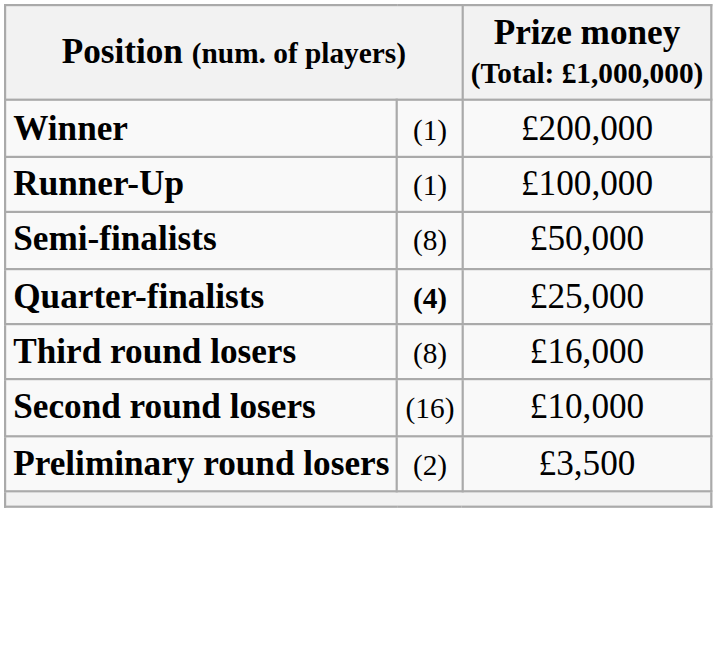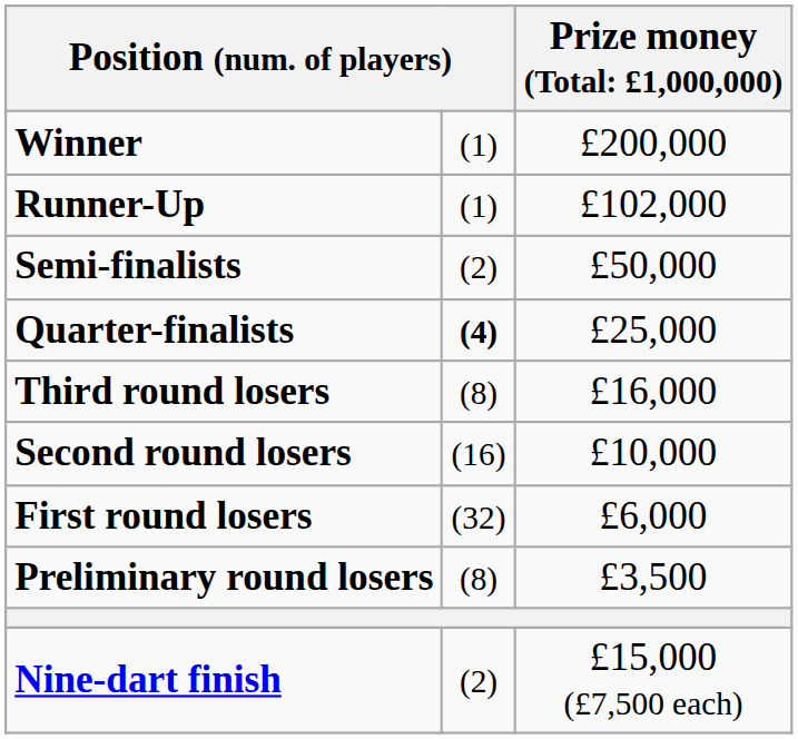Runner-Up | column 3: £100,000 -> £102,000
Semi-finalists | column 2: (8) -> (2)
+ row: First round losers | (32) | £6,000
Preliminary round losers | column 2: (2) -> (8)
+ row: Nine-dart finish | (2) | £15,000 (£7,500 each)
